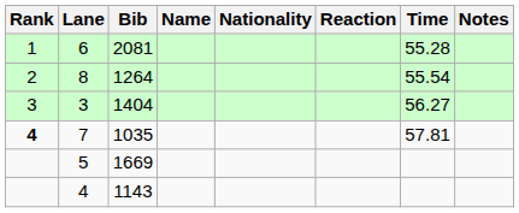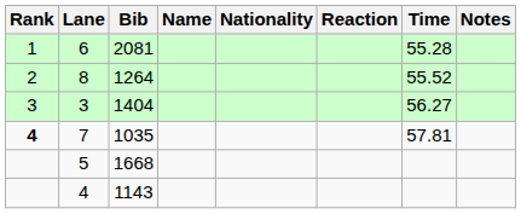8 | Time: 55.54 -> 55.52
5 | Bib: 1669 -> 1668
